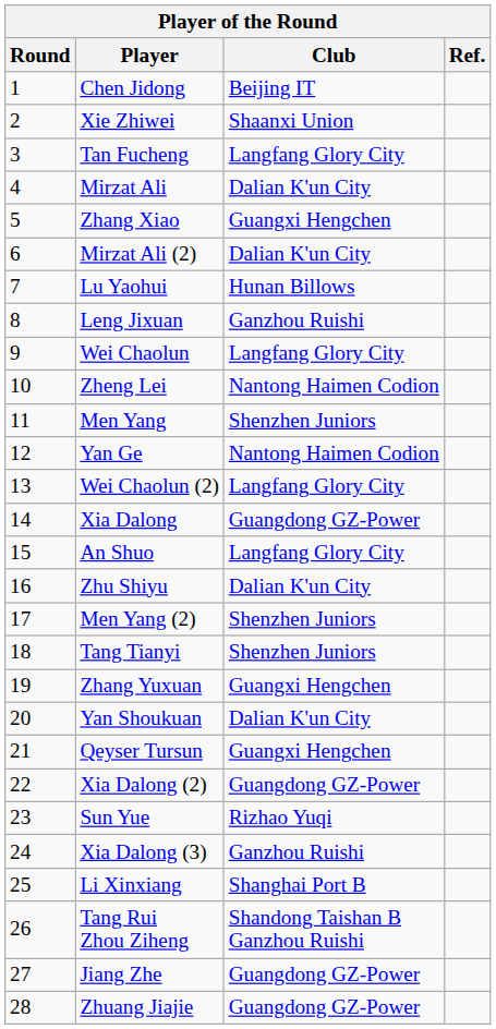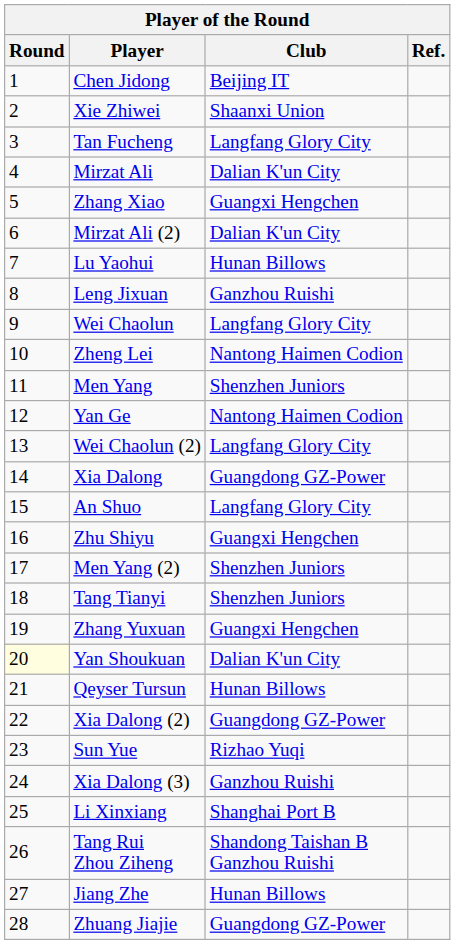Zhu Shiyu | Club: Dalian K'un City -> Guangxi Hengchen
Yan Shoukuan | Round: no background -> lightyellow background
Qeyser Tursun | Club: Guangxi Hengchen -> Hunan Billows
Jiang Zhe | Club: Guangdong GZ-Power -> Hunan Billows
